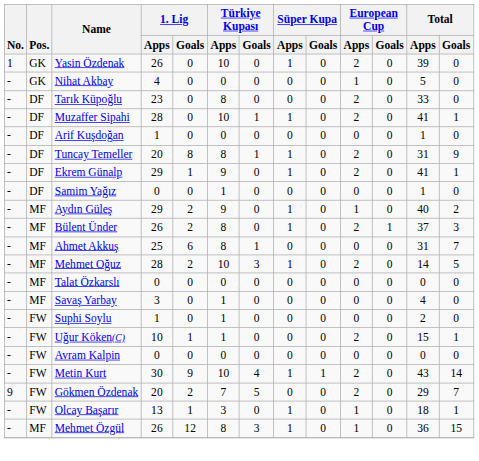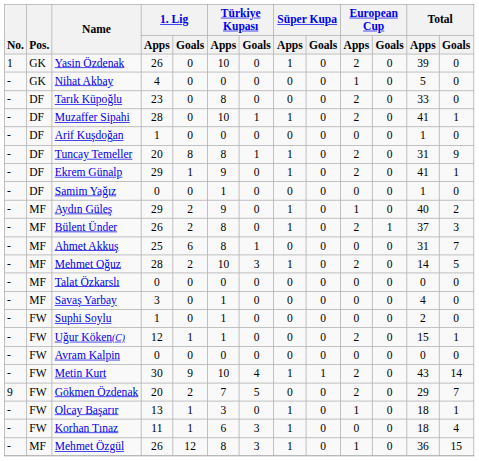Uğur Köken(C) | 1. Lig / Apps: 10 -> 12
+ row: - | FW | Korhan Tınaz | 11 | 1 | 6 | 3 | 1 | 0 | 0 | 0 | 18 | 4
